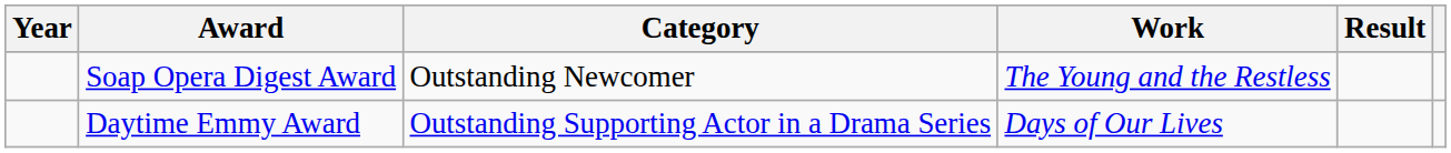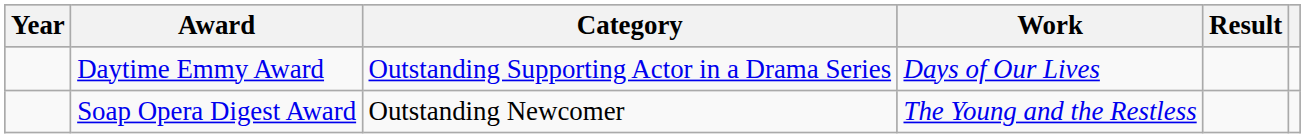rows swapped: Soap Opera Digest Award <-> Daytime Emmy Award
